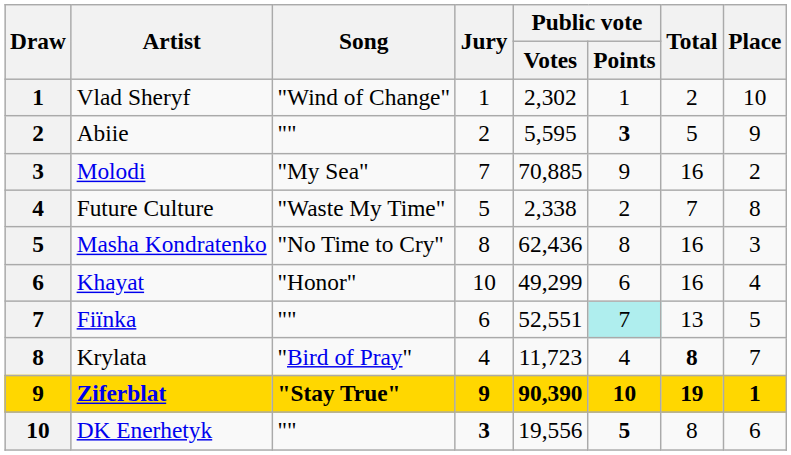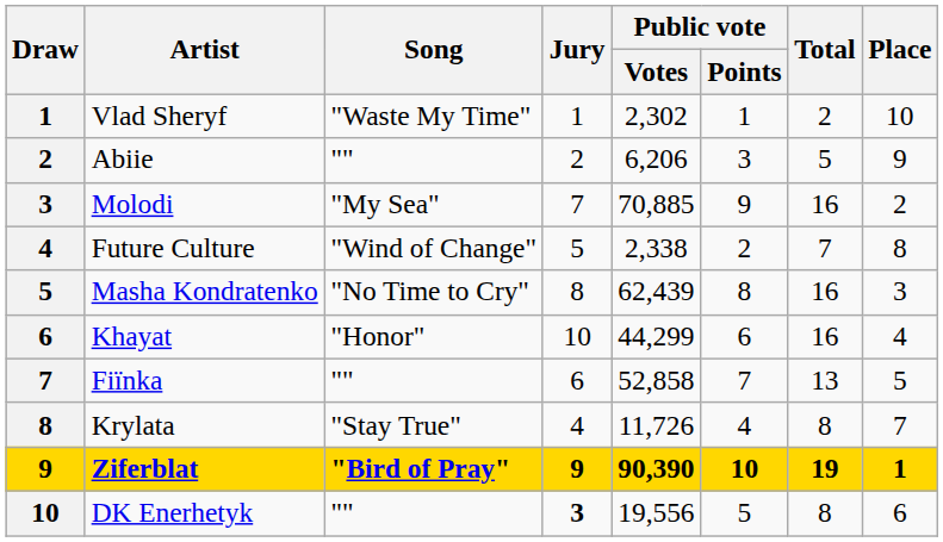Vlad Sheryf | Song: "Wind of Change" -> "Waste My Time"
Abiie | Public vote / Votes: 5,595 -> 6,206
Abiie | Public vote / Points: bold -> normal
Future Culture | Song: "Waste My Time" -> "Wind of Change"
Masha Kondratenko | Public vote / Votes: 62,436 -> 62,439
Khayat | Public vote / Votes: 49,299 -> 44,299
Fiїnka | Public vote / Votes: 52,551 -> 52,858
Fiїnka | Public vote / Points: paleturquoise background -> no background
Krylata | Song: "Bird of Pray" -> "Stay True"
Krylata | Public vote / Votes: 11,723 -> 11,726
Krylata | Total: bold -> normal
Ziferblat | Song: "Stay True" -> "Bird of Pray"
DK Enerhetyk | Public vote / Points: bold -> normal
